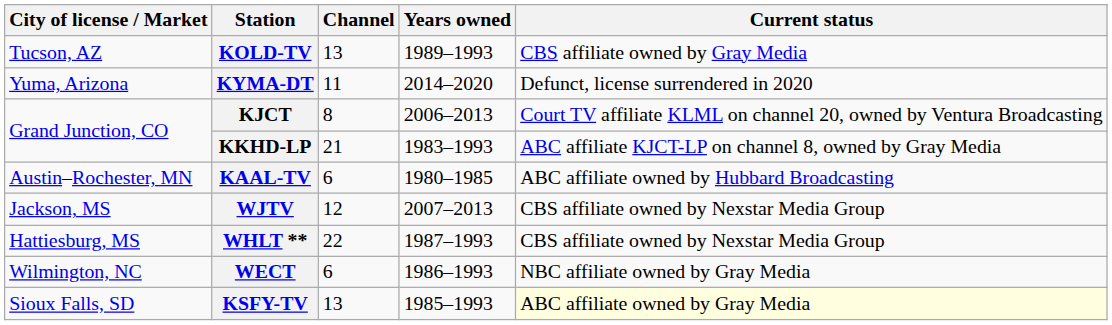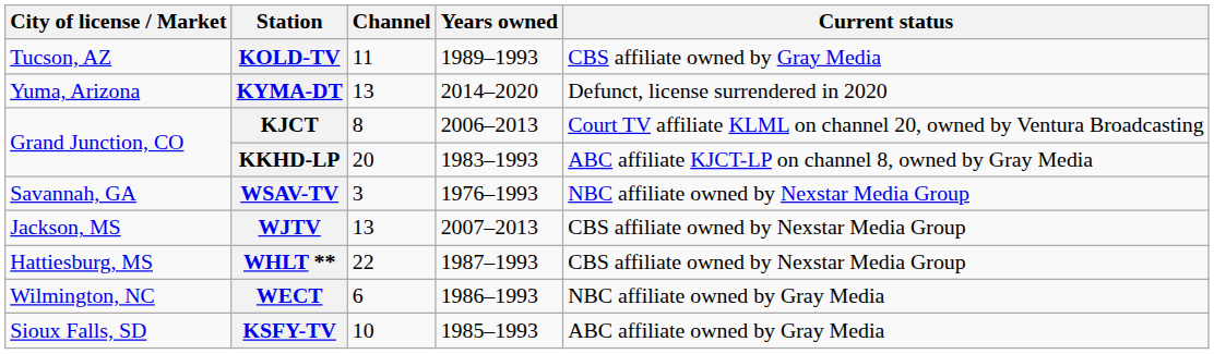KOLD-TV | Channel: 13 -> 11
KYMA-DT | Channel: 11 -> 13
KKHD-LP | Channel: 21 -> 20
+ row: Savannah, GA | WSAV-TV | 3 | 1976–1993 | NBC affiliate owned by Nexstar Media Group
- row: Austin–Rochester, MN | KAAL-TV | 6 | 1980–1985 | ABC affiliate owned by Hubbard Broadcasting
WJTV | Channel: 12 -> 13
KSFY-TV | Channel: 13 -> 10
KSFY-TV | Current status: lightyellow background -> no background
